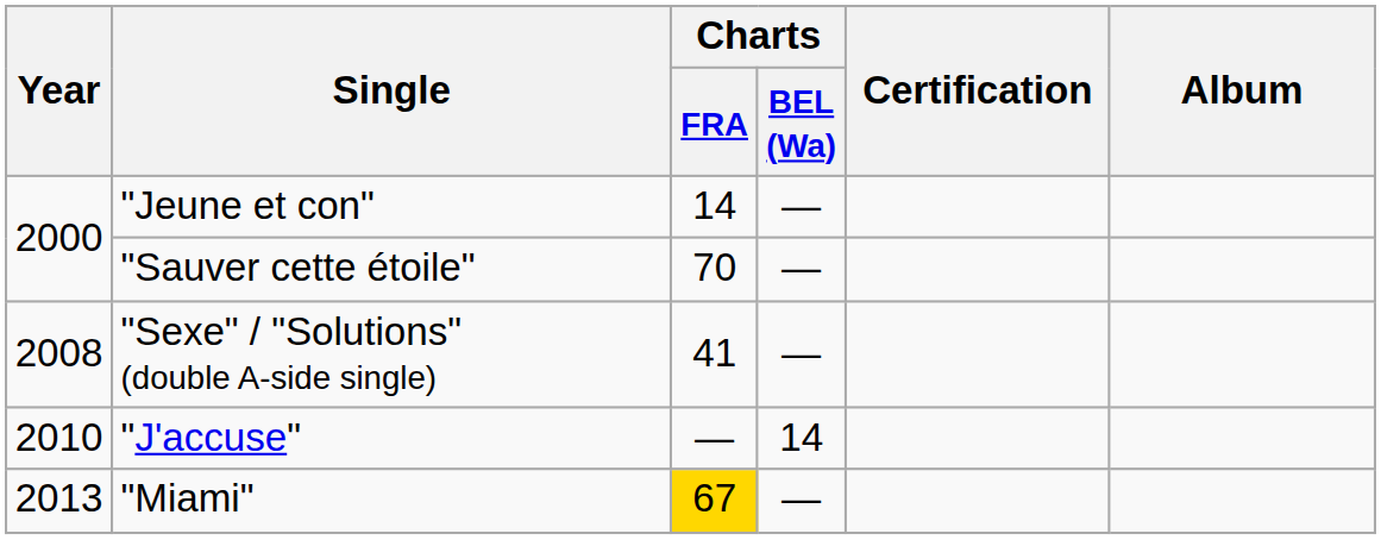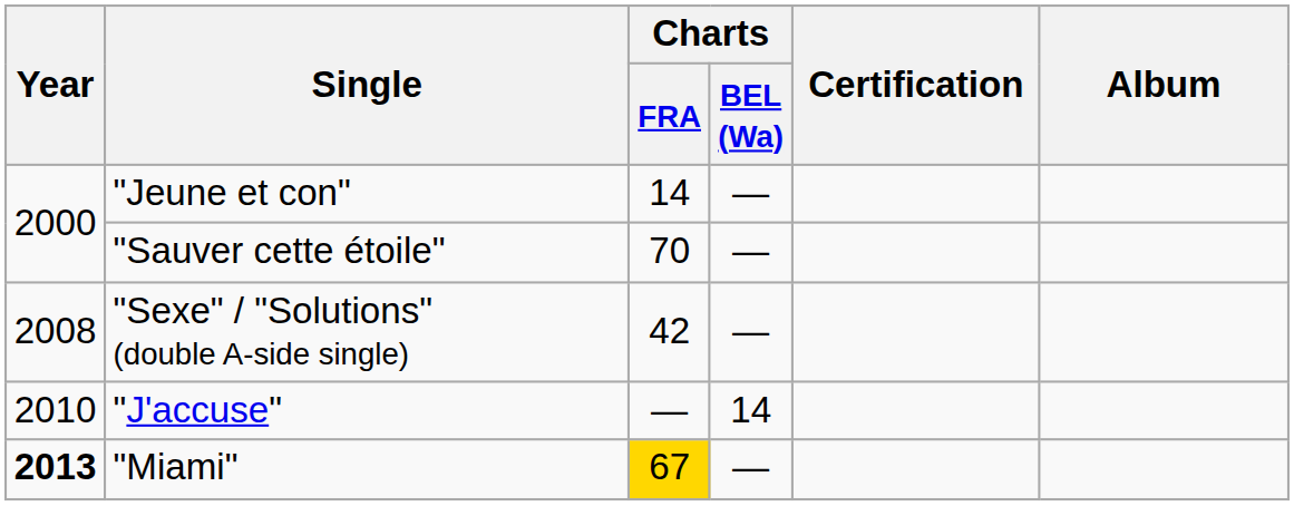"Sexe" / "Solutions" (double A-side single) | Charts / FRA: 41 -> 42
"Miami" | Year: normal -> bold
